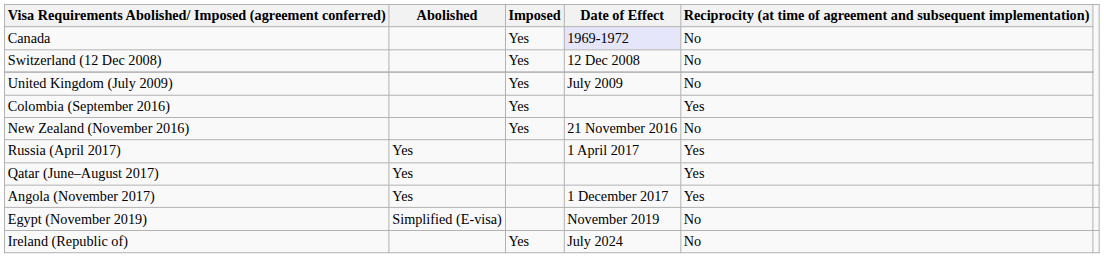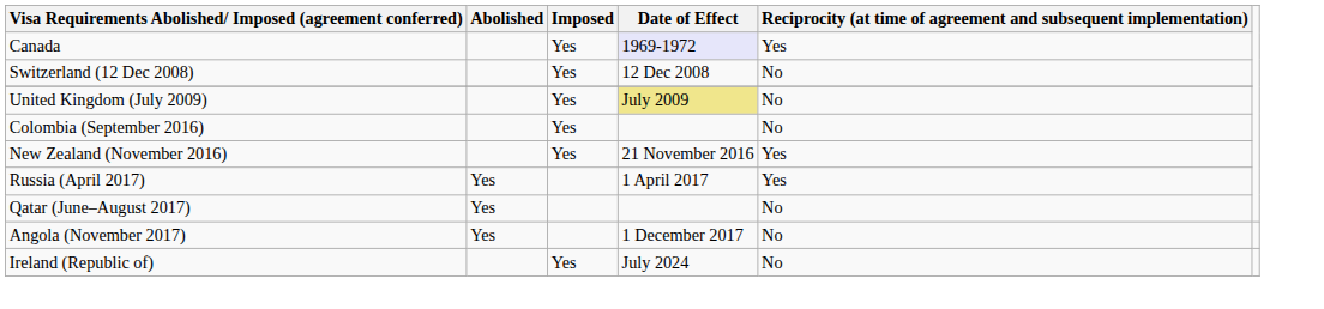Canada | column 5: No -> Yes
United Kingdom (July 2009) | Date of Effect: no background -> khaki background
Colombia (September 2016) | column 5: Yes -> No
New Zealand (November 2016) | column 5: No -> Yes
Qatar (June–August 2017) | column 5: Yes -> No
Angola (November 2017) | column 5: Yes -> No
- row: Egypt (November 2019) | Simplified (E-visa) | November 2019 | No
